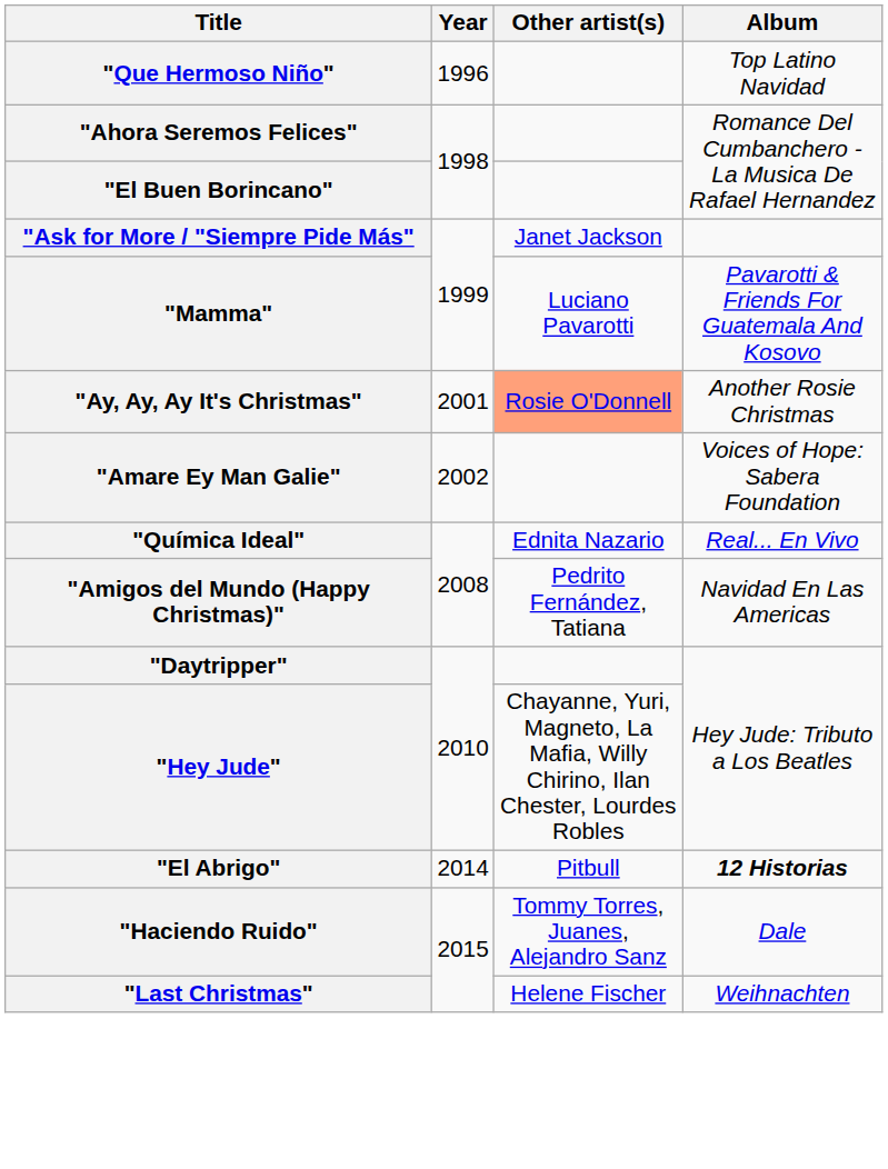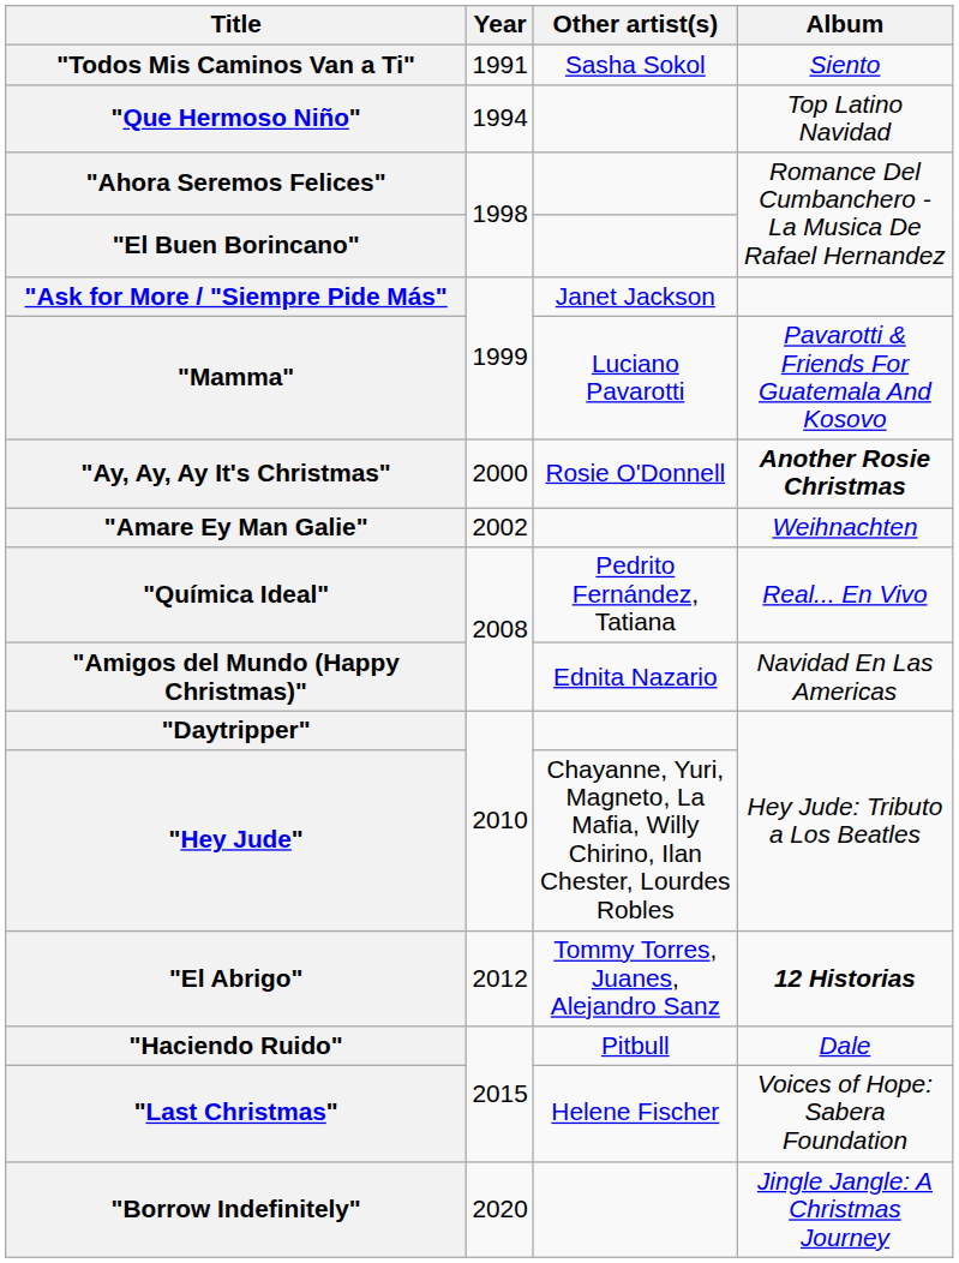+ row: "Todos Mis Caminos Van a Ti" | 1991 | Sasha Sokol | Siento
"Que Hermoso Niño" | Year: 1996 -> 1994
"Ay, Ay, Ay It's Christmas" | Year: 2001 -> 2000
"Ay, Ay, Ay It's Christmas" | Other artist(s): lightsalmon background -> no background
"Ay, Ay, Ay It's Christmas" | Album: normal -> bold
"Amare Ey Man Galie" | Album: Voices of Hope: Sabera Foundation -> Weihnachten
"Química Ideal" | Other artist(s): Ednita Nazario -> Pedrito Fernández, Tatiana
"Amigos del Mundo (Happy Christmas)" | Other artist(s): Pedrito Fernández, Tatiana -> Ednita Nazario
"El Abrigo" | Year: 2014 -> 2012
"El Abrigo" | Other artist(s): Pitbull -> Tommy Torres, Juanes, Alejandro Sanz
"Haciendo Ruido" | Other artist(s): Tommy Torres, Juanes, Alejandro Sanz -> Pitbull
"Last Christmas" | Album: Weihnachten -> Voices of Hope: Sabera Foundation
+ row: "Borrow Indefinitely" | 2020 | Jingle Jangle: A Christmas Journey
